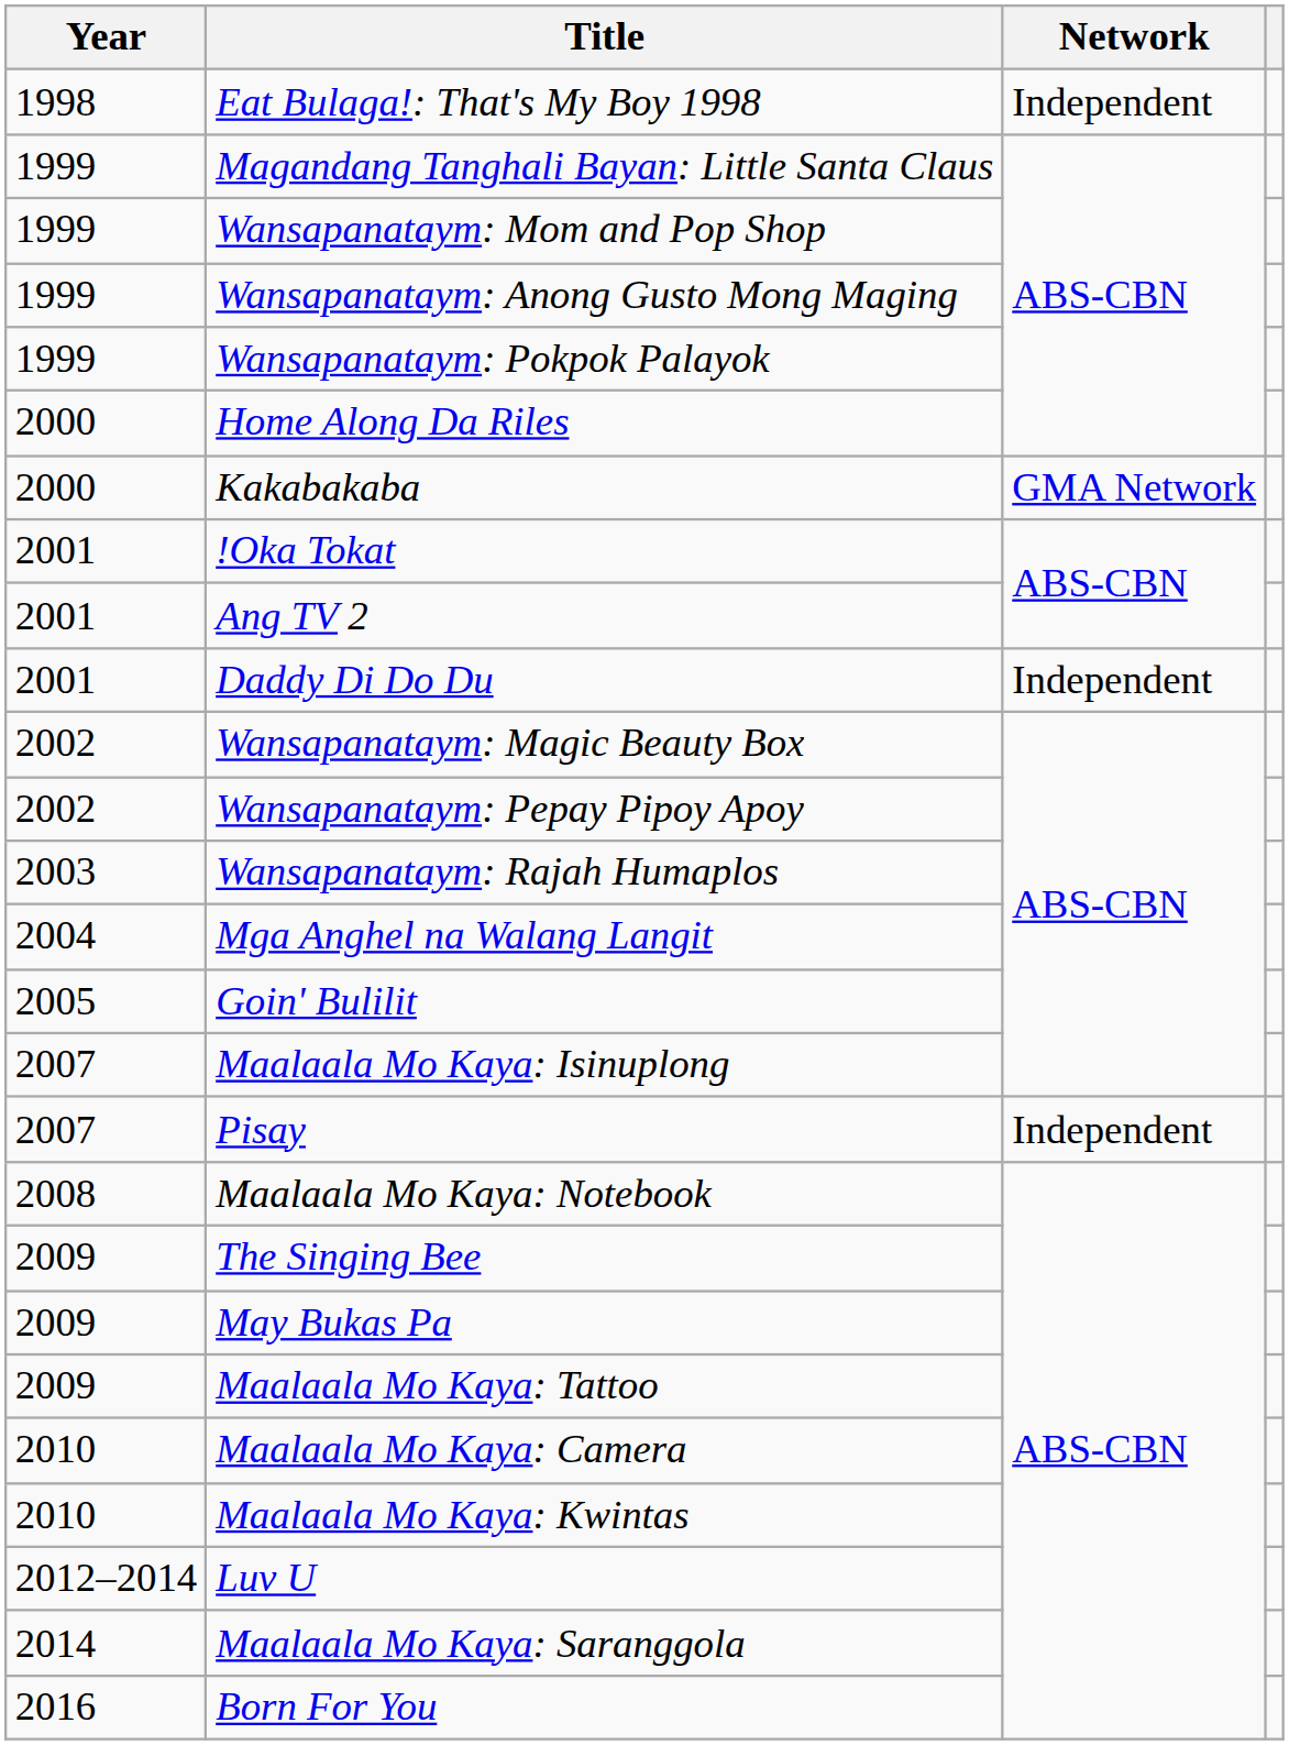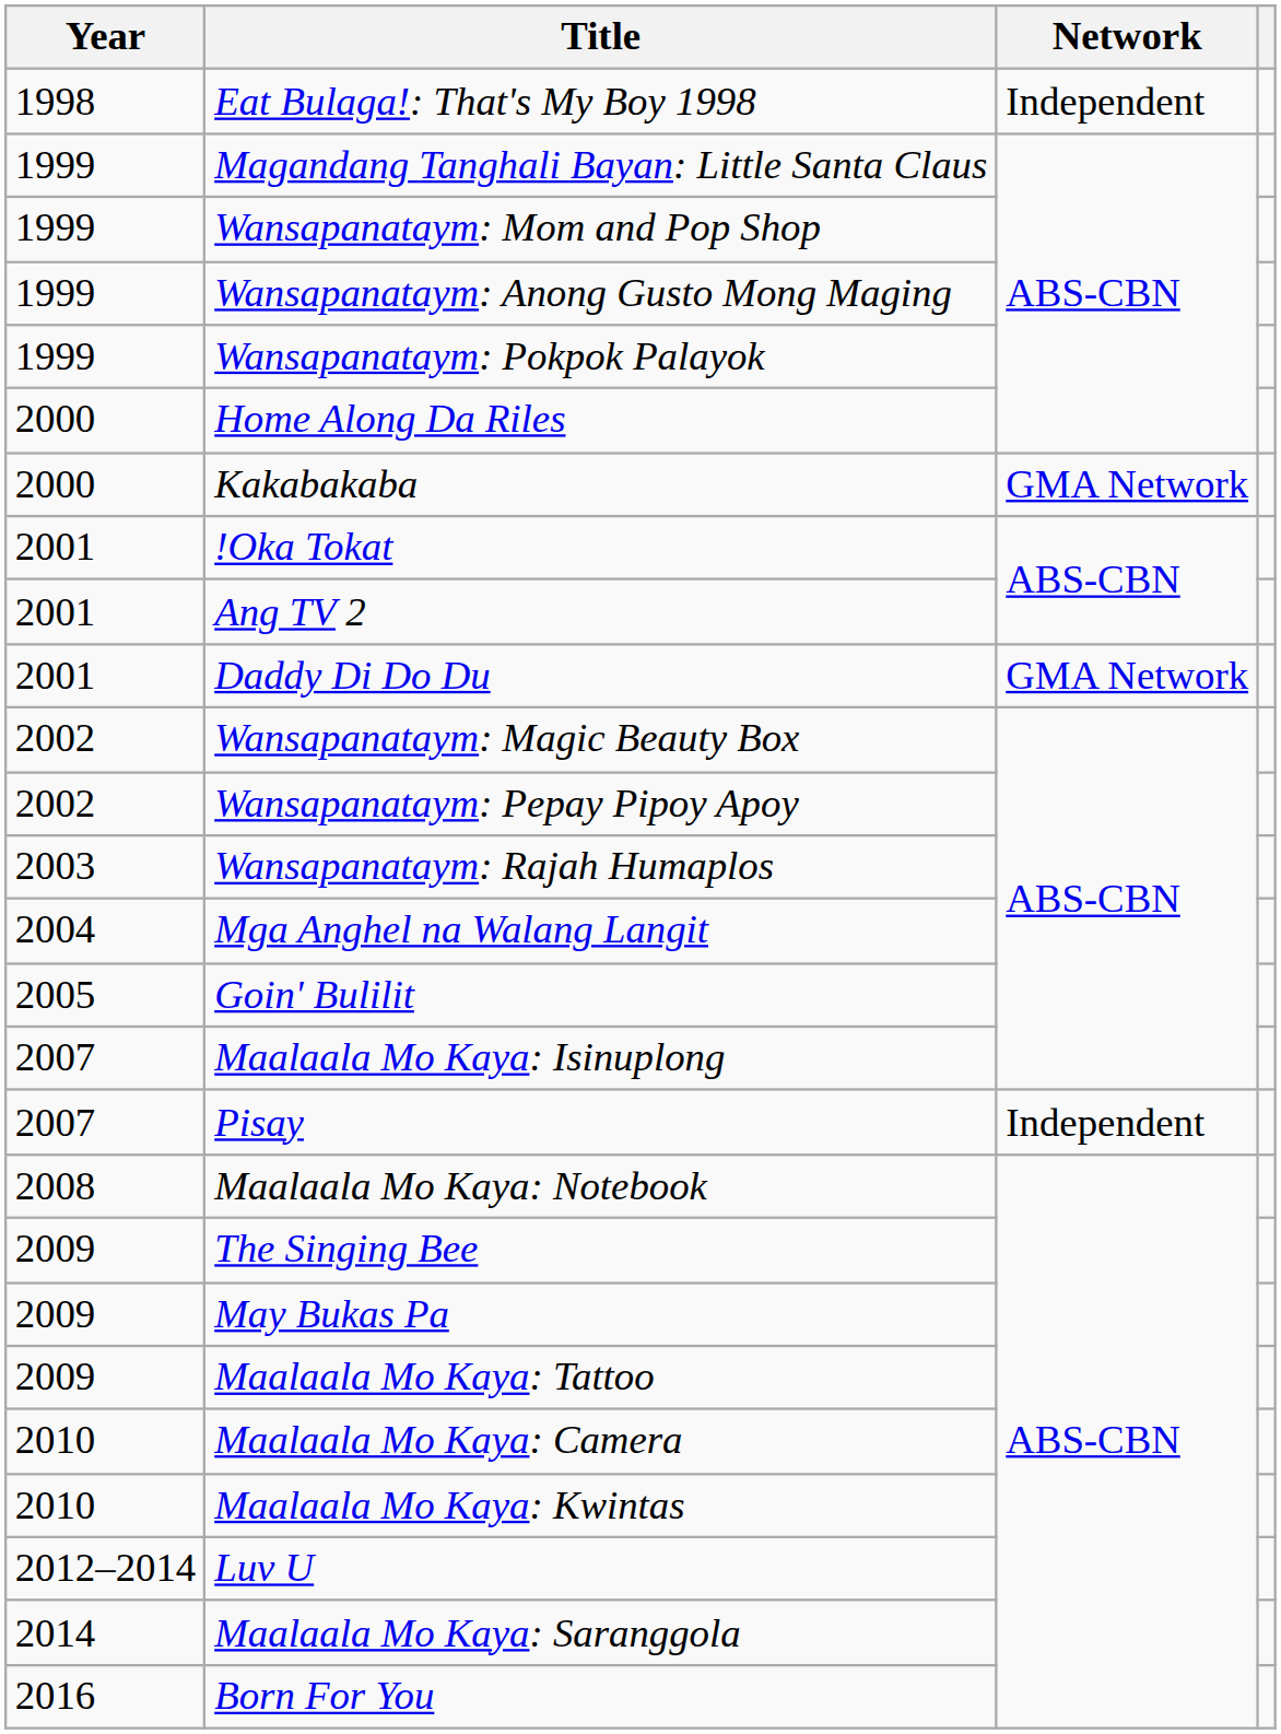Daddy Di Do Du | Network: Independent -> GMA Network
